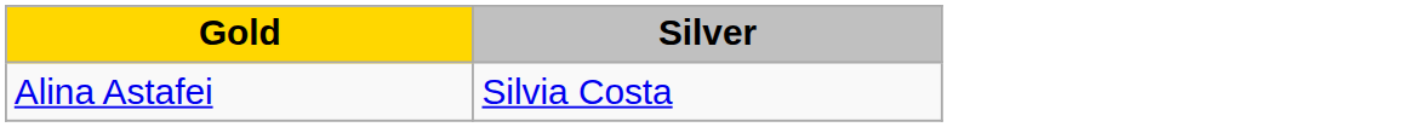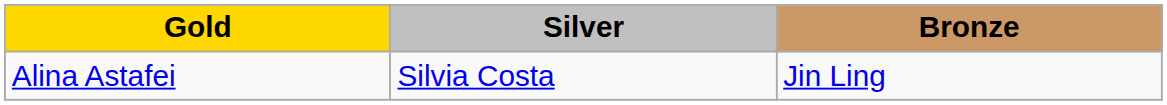+ column: Bronze | Jin Ling
